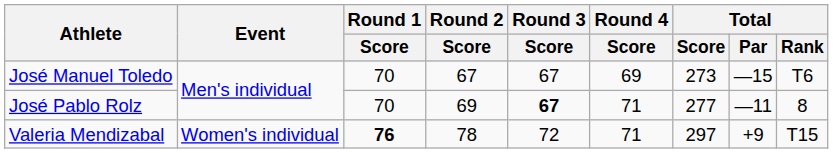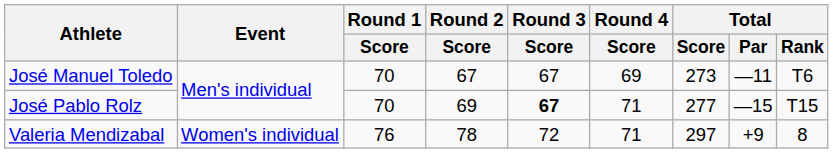José Manuel Toledo | Total / Par: —15 -> —11
José Pablo Rolz | Total / Par: —11 -> —15
José Pablo Rolz | Total / Rank: 8 -> T15
Valeria Mendizabal | Round 1 / Score: bold -> normal
Valeria Mendizabal | Total / Rank: T15 -> 8
